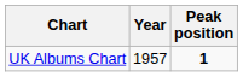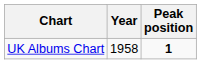UK Albums Chart | Year: 1957 -> 1958
